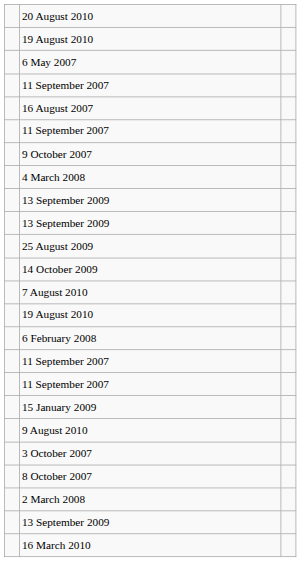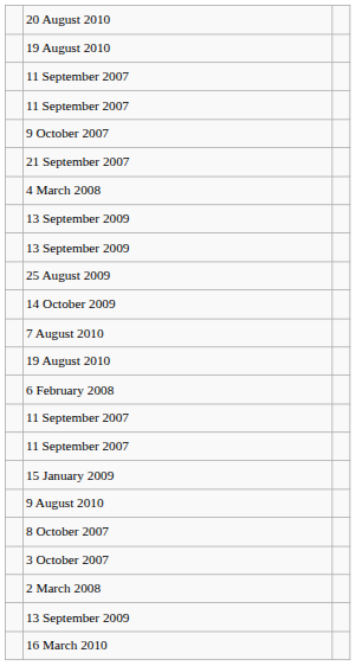- row: 6 May 2007
- row: 16 August 2007
+ row: 21 September 2007
rows swapped: 3 October 2007 <-> 8 October 2007
